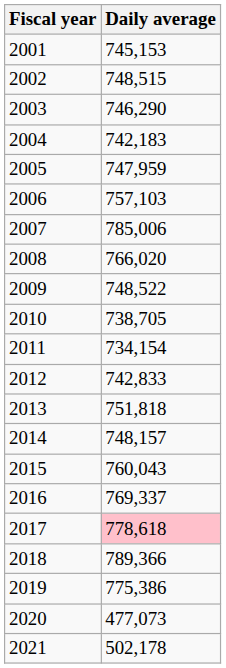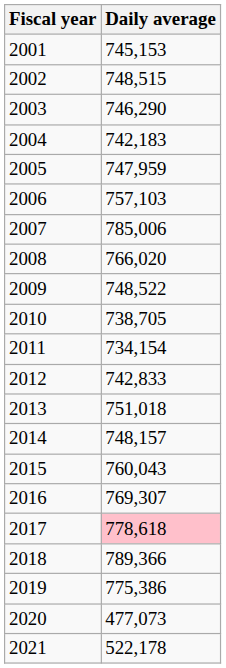2013 | Daily average: 751,818 -> 751,018
2016 | Daily average: 769,337 -> 769,307
2021 | Daily average: 502,178 -> 522,178
